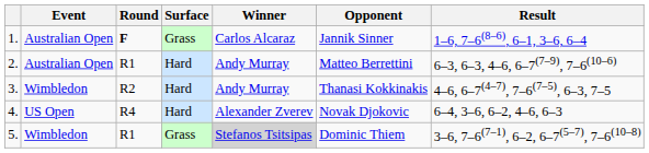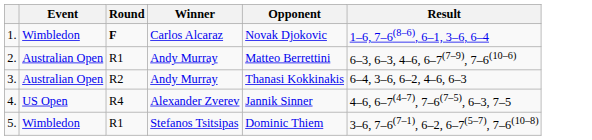- column: Surface | Grass | Hard | Hard | Hard | Grass
1. | Event: Australian Open -> Wimbledon
1. | Opponent: Jannik Sinner -> Novak Djokovic
3. | Event: Wimbledon -> Australian Open
3. | Result: 4–6, 6–7(4–7), 7–6(7–5), 6–3, 7–5 -> 6–4, 3–6, 6–2, 4–6, 6–3
4. | Opponent: Novak Djokovic -> Jannik Sinner
4. | Result: 6–4, 3–6, 6–2, 4–6, 6–3 -> 4–6, 6–7(4–7), 7–6(7–5), 6–3, 7–5
5. | Winner: lightgrey background -> no background
